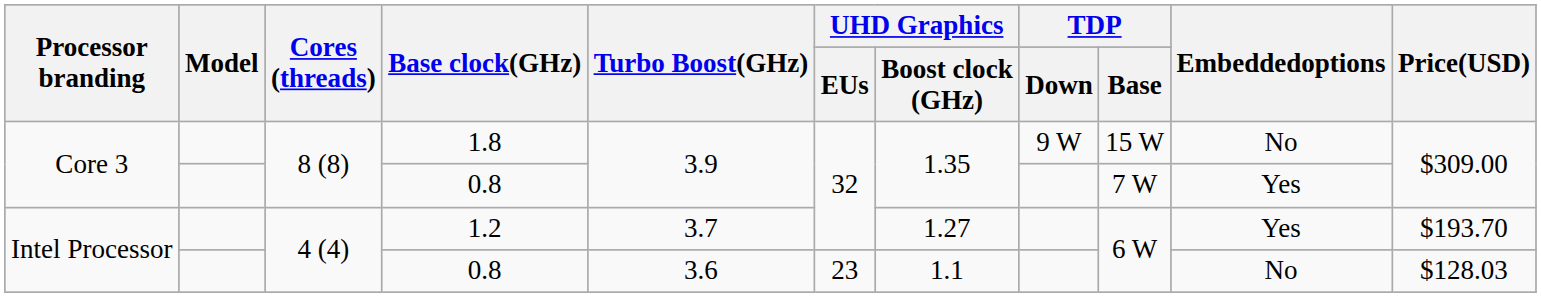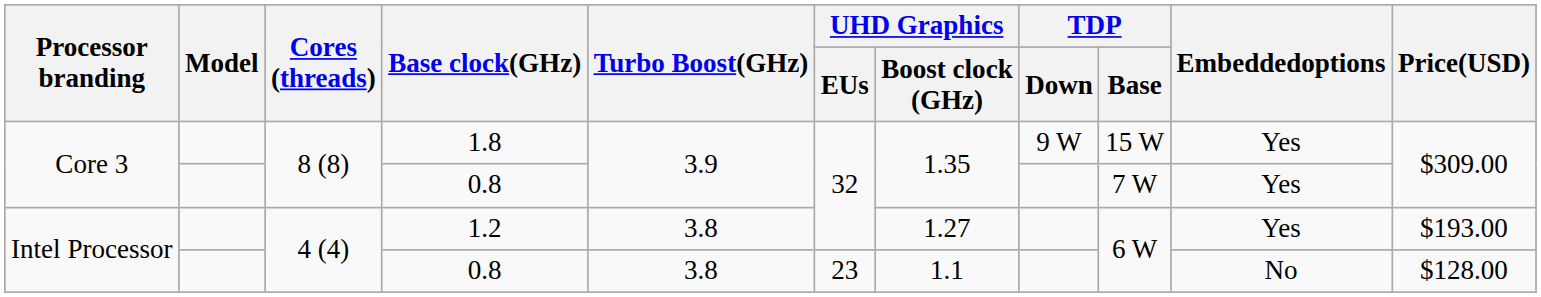1.8 | Embeddedoptions: No -> Yes
1.2 | Turbo Boost(GHz): 3.7 -> 3.8
1.2 | Price(USD): $193.70 -> $193.00
Intel Processor / 0.8 | Turbo Boost(GHz): 3.6 -> 3.8
Intel Processor / 0.8 | Price(USD): $128.03 -> $128.00
